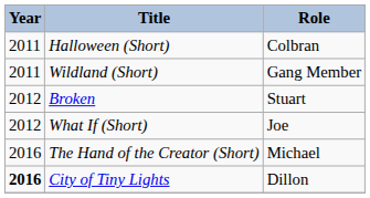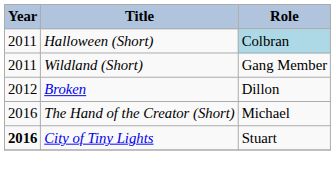Halloween (Short) | Role: no background -> lightblue background
Broken | Role: Stuart -> Dillon
- row: 2012 | What If (Short) | Joe
City of Tiny Lights | Role: Dillon -> Stuart
